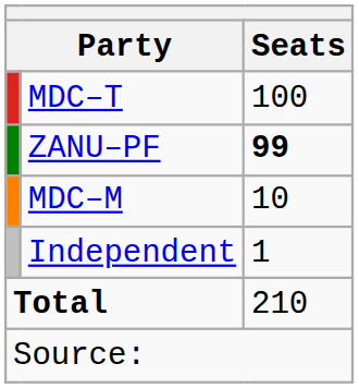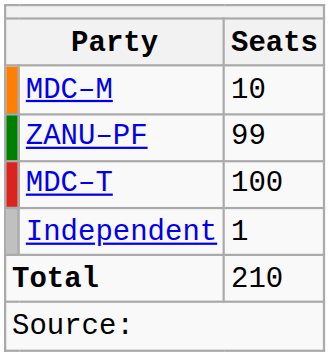rows swapped: MDC–T <-> MDC–M
ZANU–PF | Seats: bold -> normal
